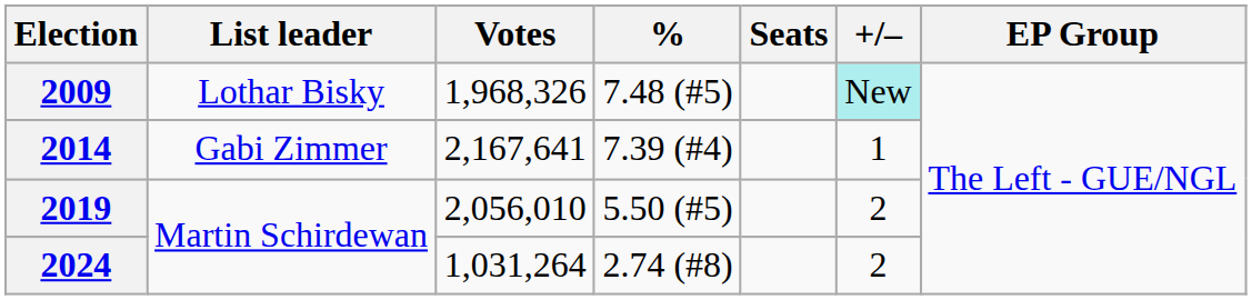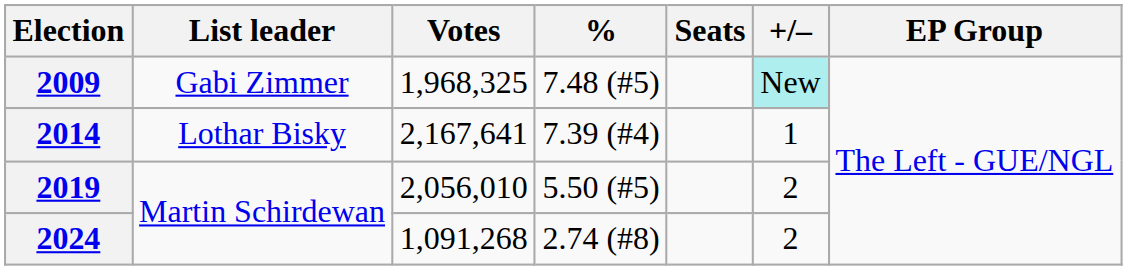2009 | List leader: Lothar Bisky -> Gabi Zimmer
2009 | Votes: 1,968,326 -> 1,968,325
2014 | List leader: Gabi Zimmer -> Lothar Bisky
2024 | Votes: 1,031,264 -> 1,091,268
